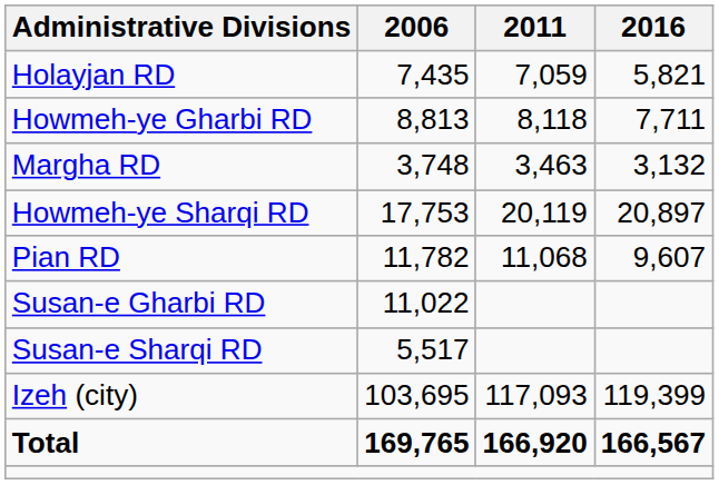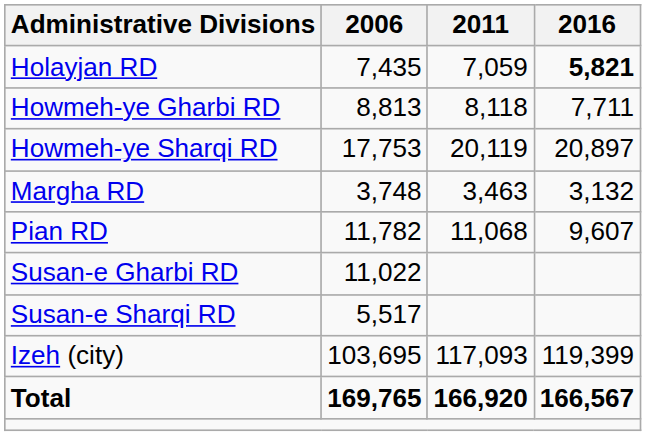Holayjan RD | 2016: normal -> bold
rows swapped: Howmeh-ye Sharqi RD <-> Margha RD
